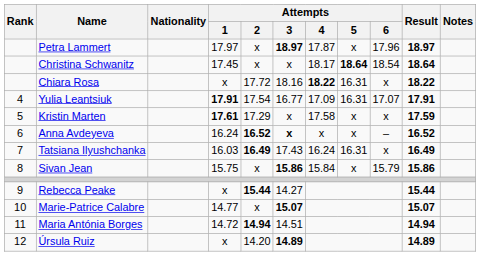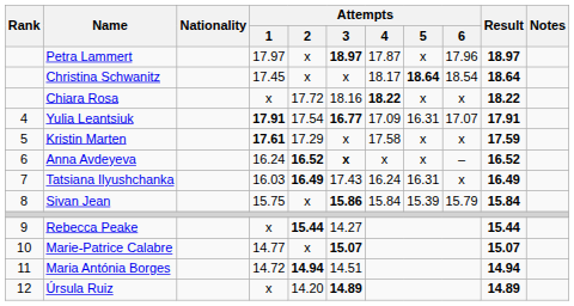Chiara Rosa | Attempts / 5: 16.31 -> x
Yulia Leantsiuk | Attempts / 3: normal -> bold
Sivan Jean | Attempts / 5: x -> 15.39
Sivan Jean | Result: 15.86 -> 15.84
